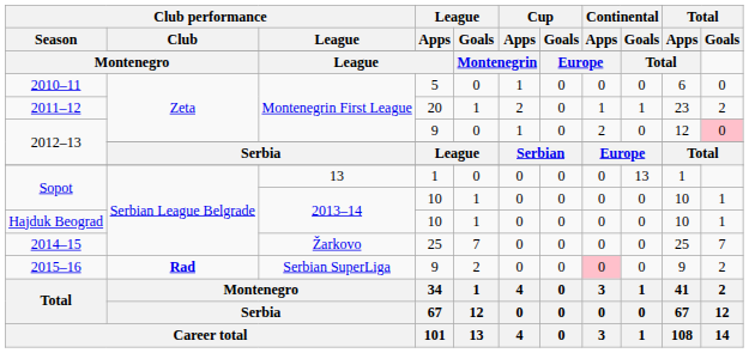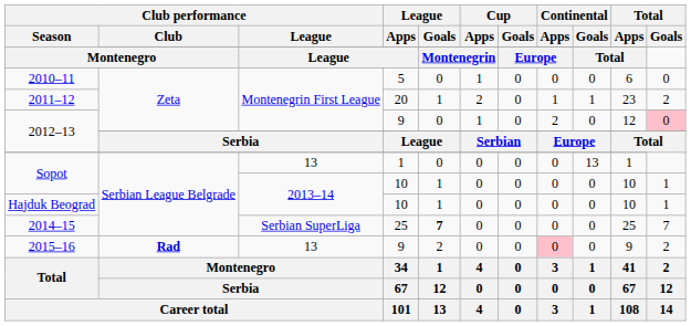2014–15 | Club performance / League: Žarkovo -> Serbian SuperLiga
2014–15 | League / Goals: normal -> bold
2015–16 | Club performance / League: Serbian SuperLiga -> 13
